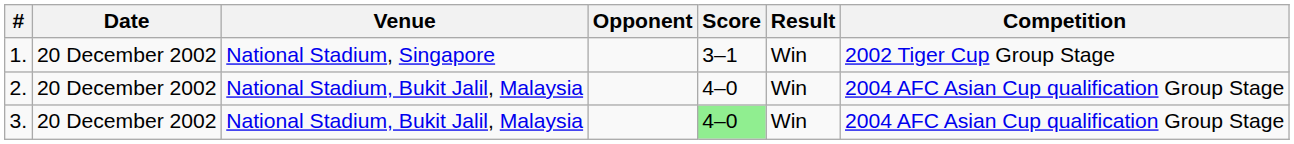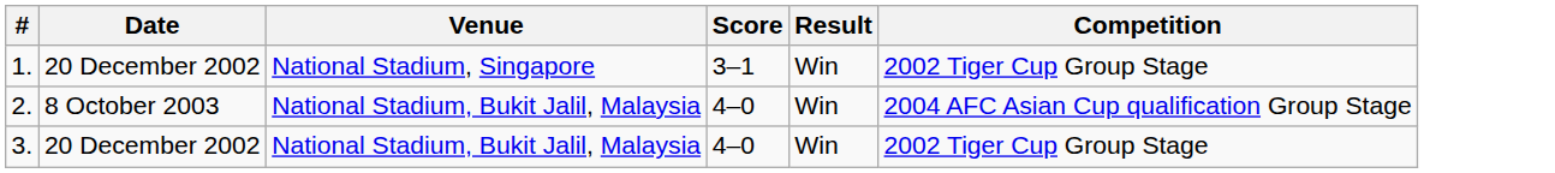- column: Opponent
2. | Date: 20 December 2002 -> 8 October 2003
3. | Score: lightgreen background -> no background
3. | Competition: 2004 AFC Asian Cup qualification Group Stage -> 2002 Tiger Cup Group Stage
